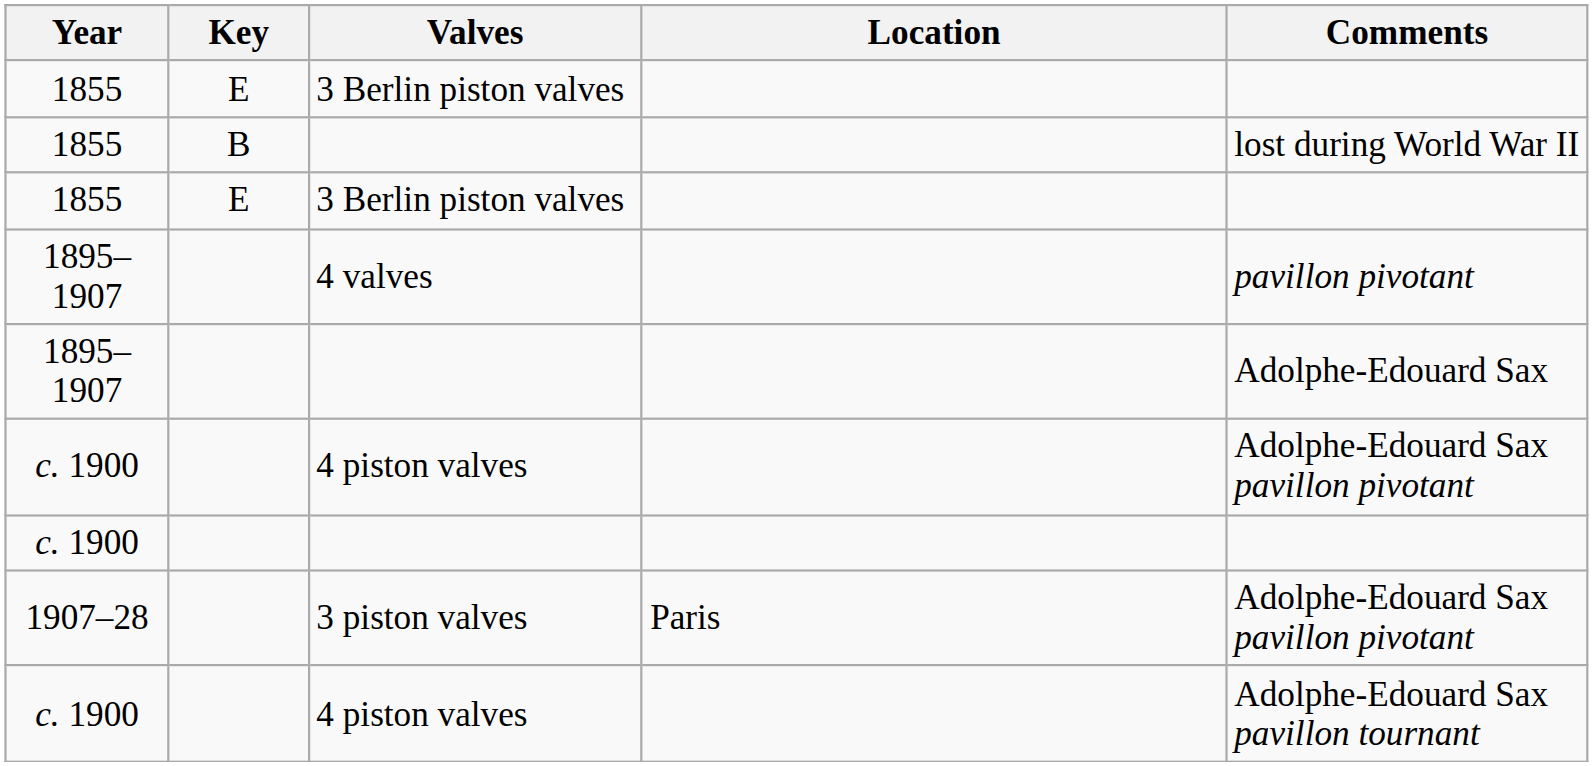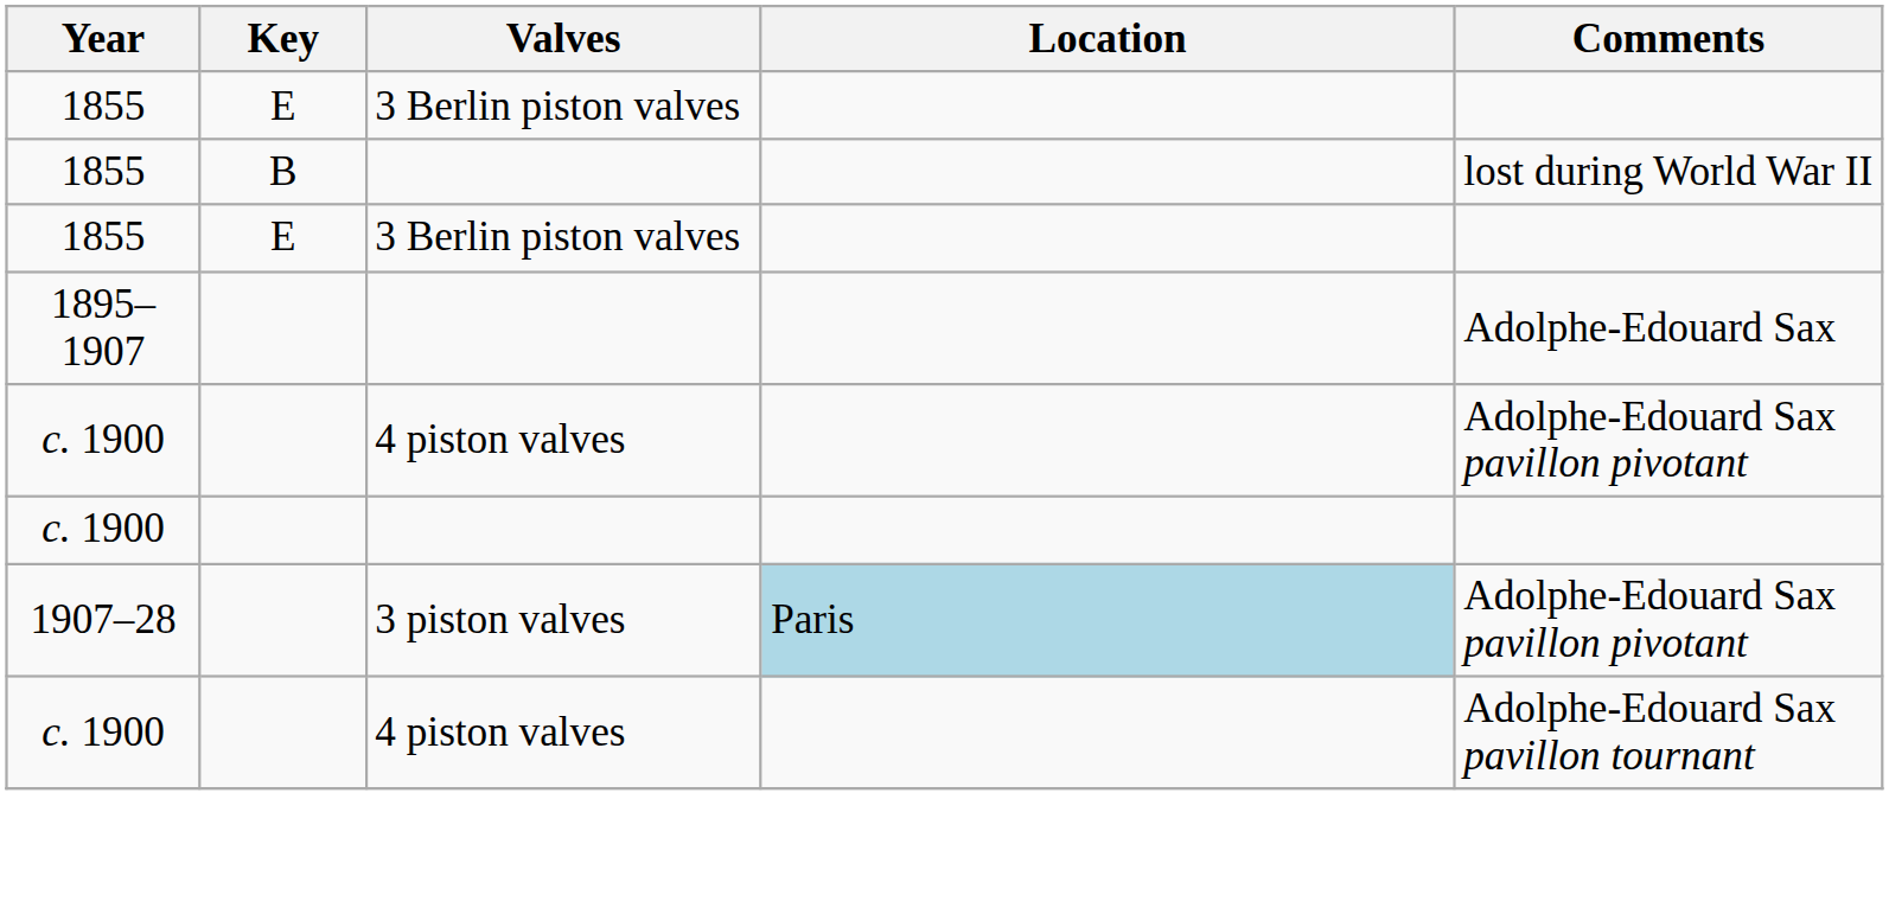- row: 1895–1907 | 4 valves | pavillon pivotant
3 piston valves | Location: no background -> lightblue background
